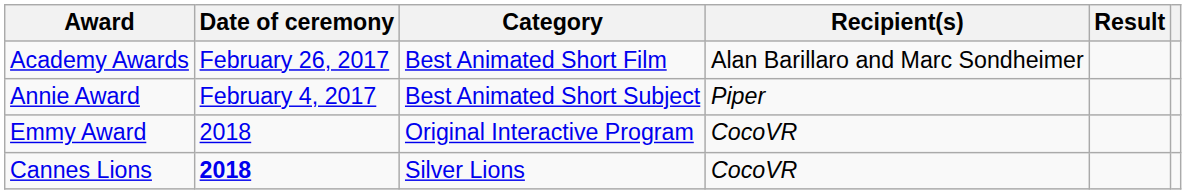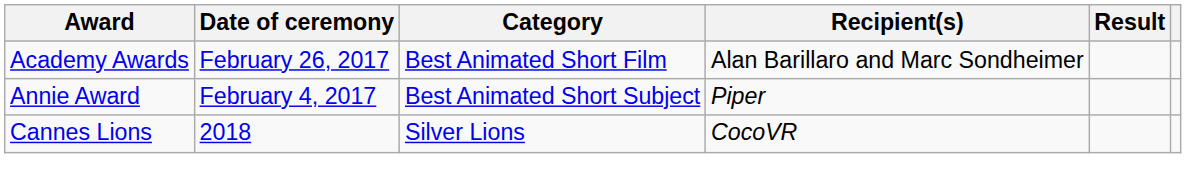- row: Emmy Award | 2018 | Original Interactive Program | CocoVR
Cannes Lions | Date of ceremony: bold -> normal
